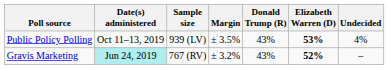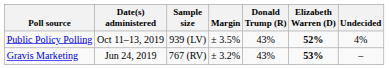Public Policy Polling | Elizabeth Warren (D): 53% -> 52%
Gravis Marketing | Date(s) administered: paleturquoise background -> no background
Gravis Marketing | Elizabeth Warren (D): 52% -> 53%
